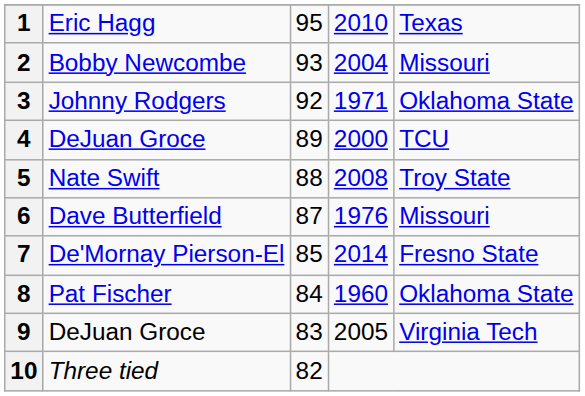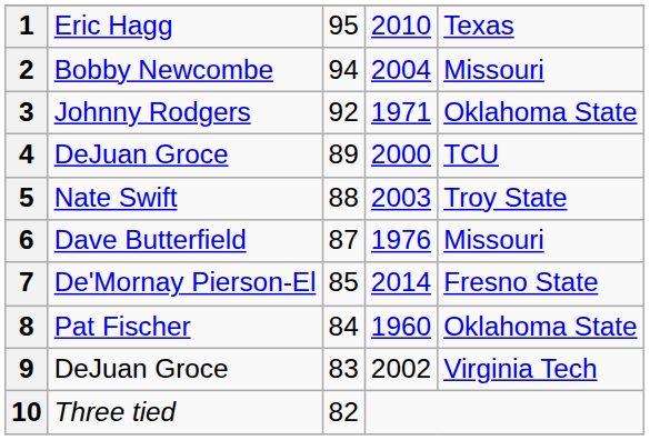2 | column 3: 93 -> 94
5 | column 4: 2008 -> 2003
9 | column 4: 2005 -> 2002
